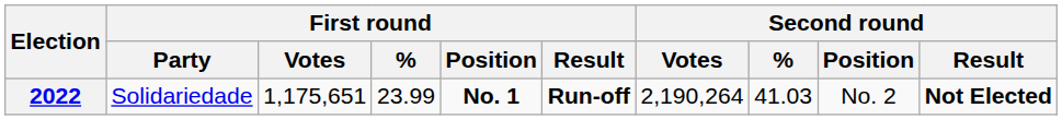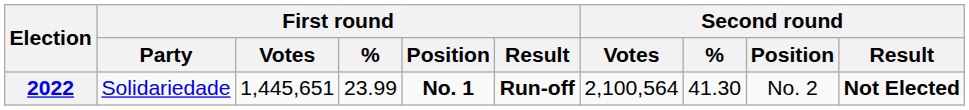2022 | First round / Votes: 1,175,651 -> 1,445,651
2022 | Second round / Votes: 2,190,264 -> 2,100,564
2022 | Second round / %: 41.03 -> 41.30
